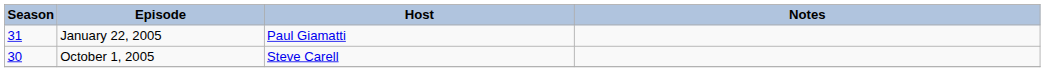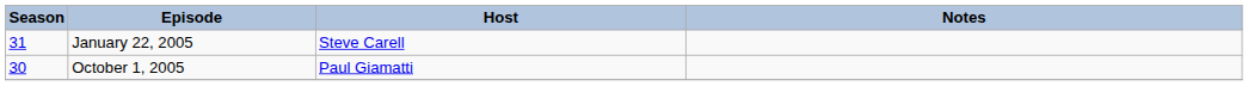January 22, 2005 | Host: Paul Giamatti -> Steve Carell
October 1, 2005 | Host: Steve Carell -> Paul Giamatti
